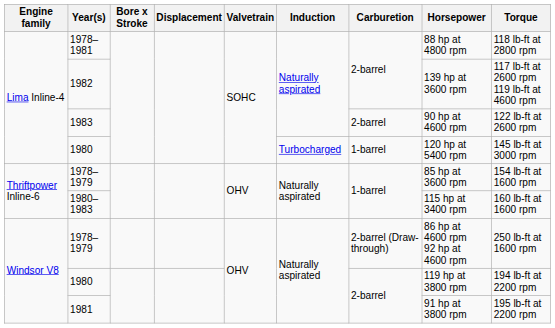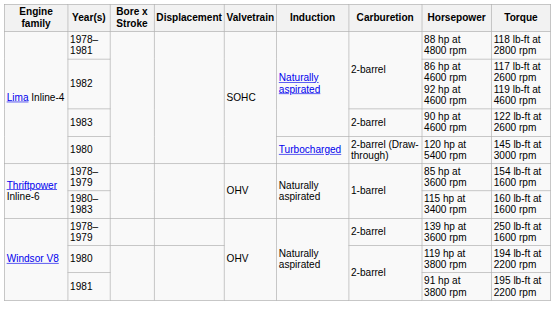1982 | Horsepower: 139 hp at 3600 rpm -> 86 hp at 4600 rpm 92 hp at 4600 rpm
Lima Inline-4 / 1980 | Carburetion: 1-barrel -> 2-barrel (Draw-through)
Windsor V8 / 1978–1979 | Carburetion: 2-barrel (Draw-through) -> 2-barrel
Windsor V8 / 1978–1979 | Horsepower: 86 hp at 4600 rpm 92 hp at 4600 rpm -> 139 hp at 3600 rpm
